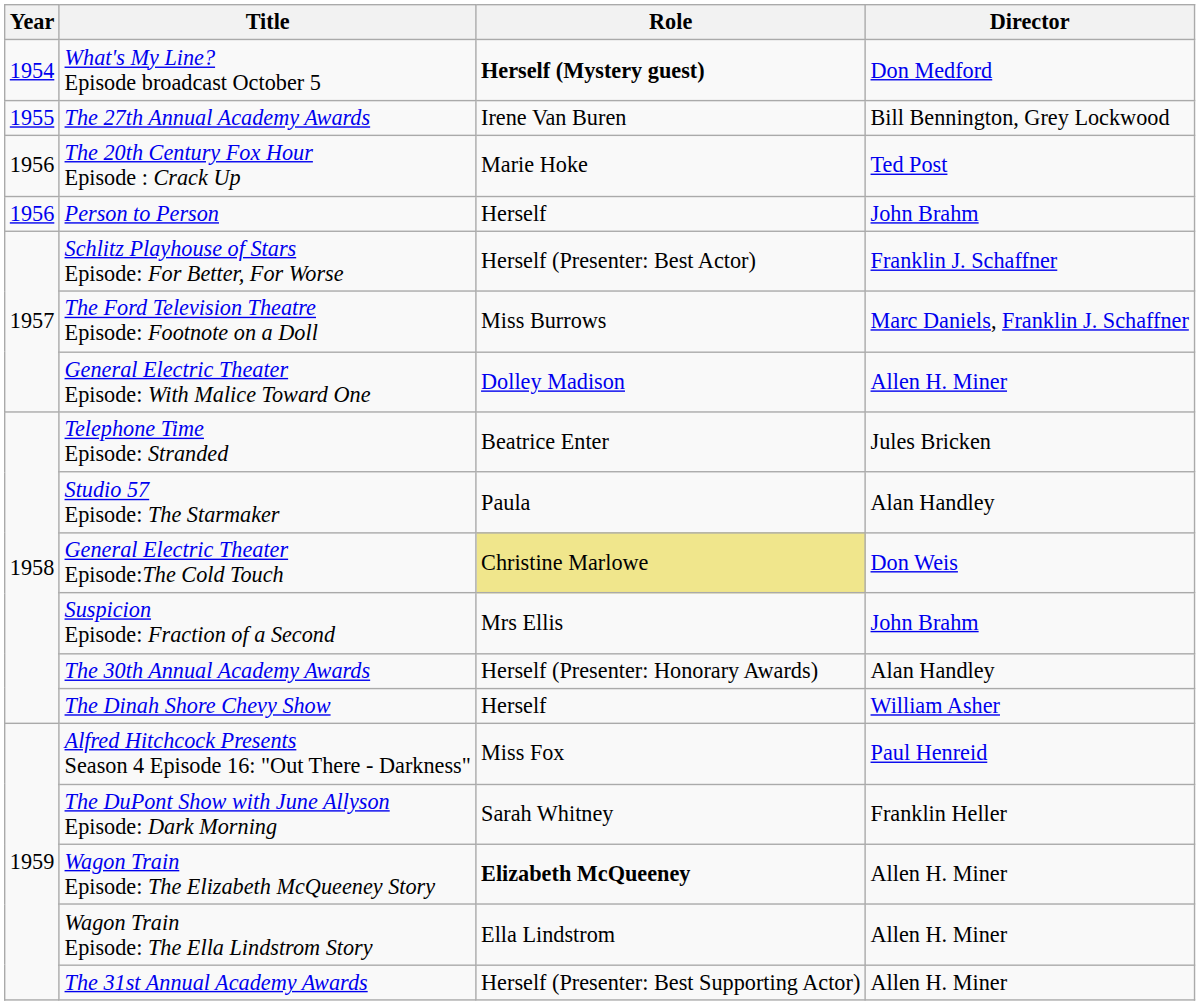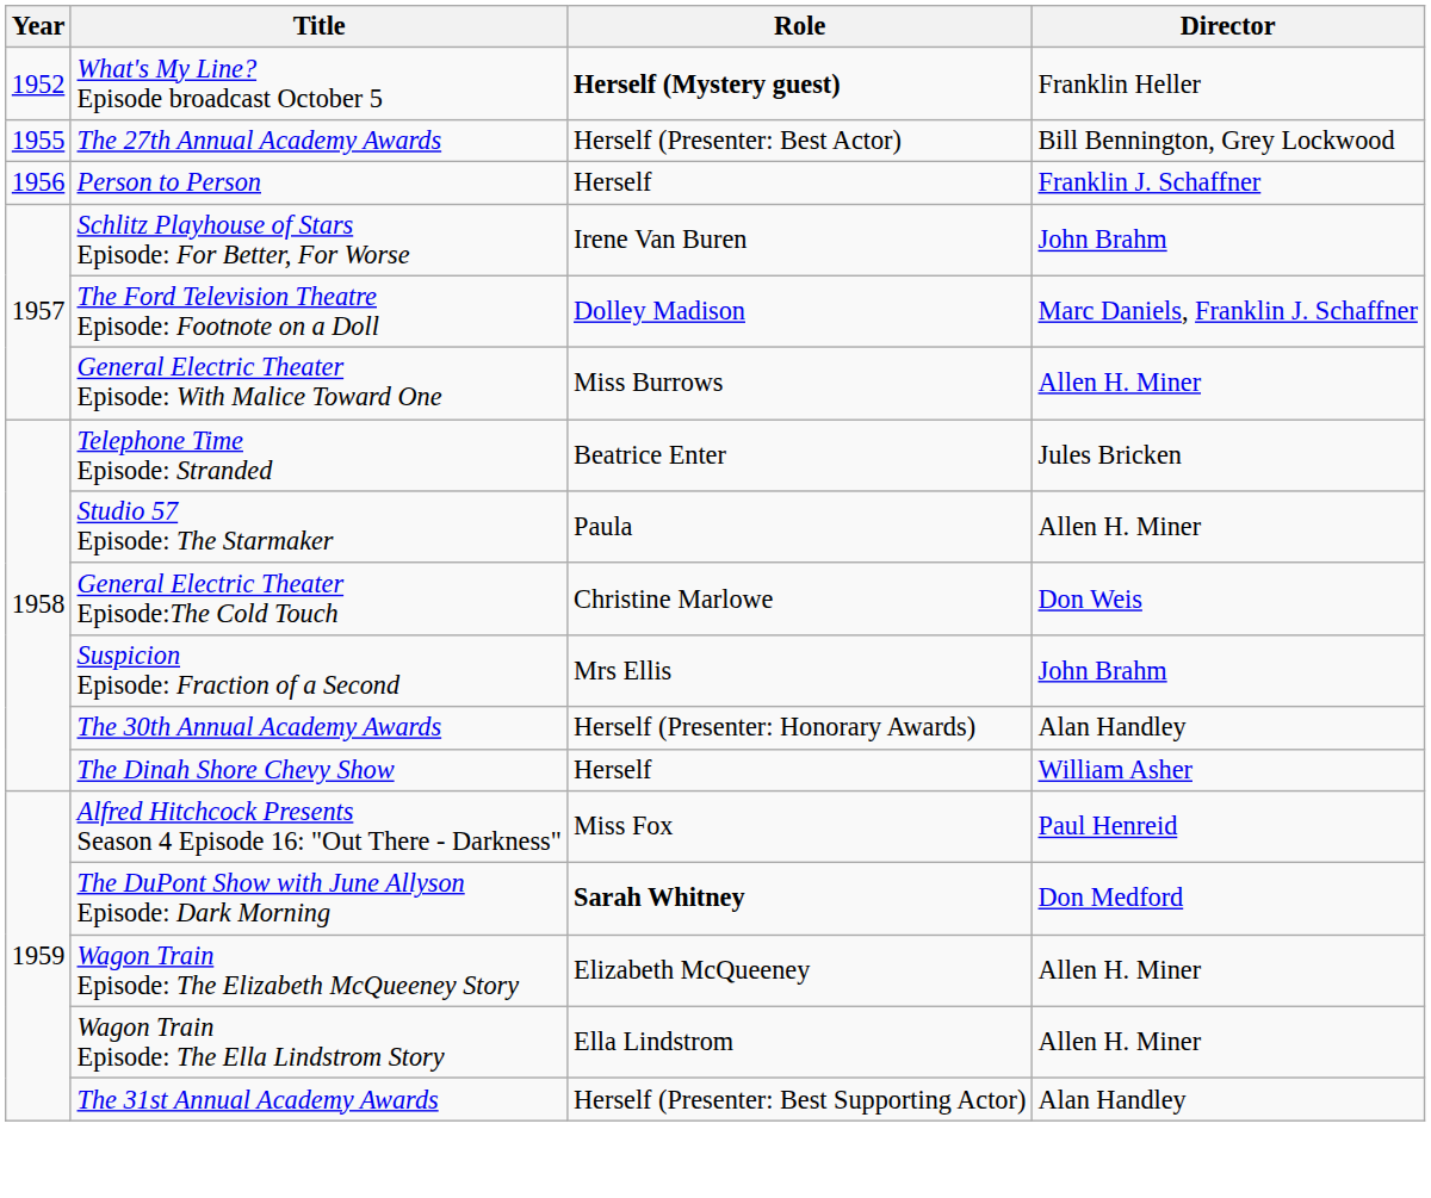What's My Line? Episode broadcast October 5 | Year: 1954 -> 1952
What's My Line? Episode broadcast October 5 | Director: Don Medford -> Franklin Heller
The 27th Annual Academy Awards | Role: Irene Van Buren -> Herself (Presenter: Best Actor)
- row: 1956 | The 20th Century Fox Hour Episode : Crack Up | Marie Hoke | Ted Post
Person to Person | Director: John Brahm -> Franklin J. Schaffner
Schlitz Playhouse of Stars Episode: For Better, For Worse | Role: Herself (Presenter: Best Actor) -> Irene Van Buren
Schlitz Playhouse of Stars Episode: For Better, For Worse | Director: Franklin J. Schaffner -> John Brahm
The Ford Television Theatre Episode: Footnote on a Doll | Role: Miss Burrows -> Dolley Madison
General Electric Theater Episode: With Malice Toward One | Role: Dolley Madison -> Miss Burrows
Studio 57 Episode: The Starmaker | Director: Alan Handley -> Allen H. Miner
General Electric Theater Episode:The Cold Touch | Role: khaki background -> no background
The DuPont Show with June Allyson Episode: Dark Morning | Role: normal -> bold
The DuPont Show with June Allyson Episode: Dark Morning | Director: Franklin Heller -> Don Medford
Wagon Train Episode: The Elizabeth McQueeney Story | Role: bold -> normal
The 31st Annual Academy Awards | Director: Allen H. Miner -> Alan Handley
